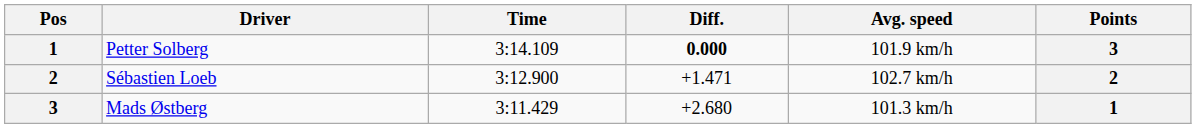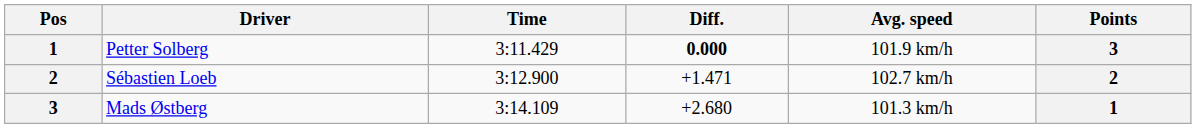Petter Solberg | Time: 3:14.109 -> 3:11.429
Mads Østberg | Time: 3:11.429 -> 3:14.109
